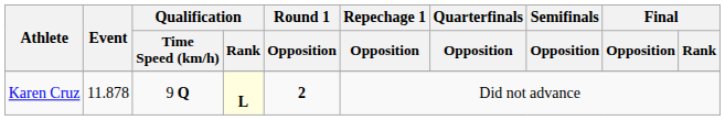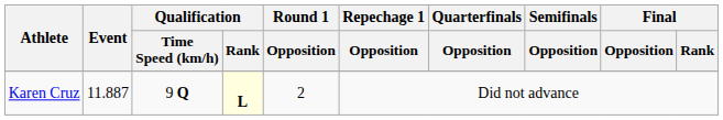Karen Cruz | Event: 11.878 -> 11.887
Karen Cruz | Round 1 / Opposition: bold -> normal
